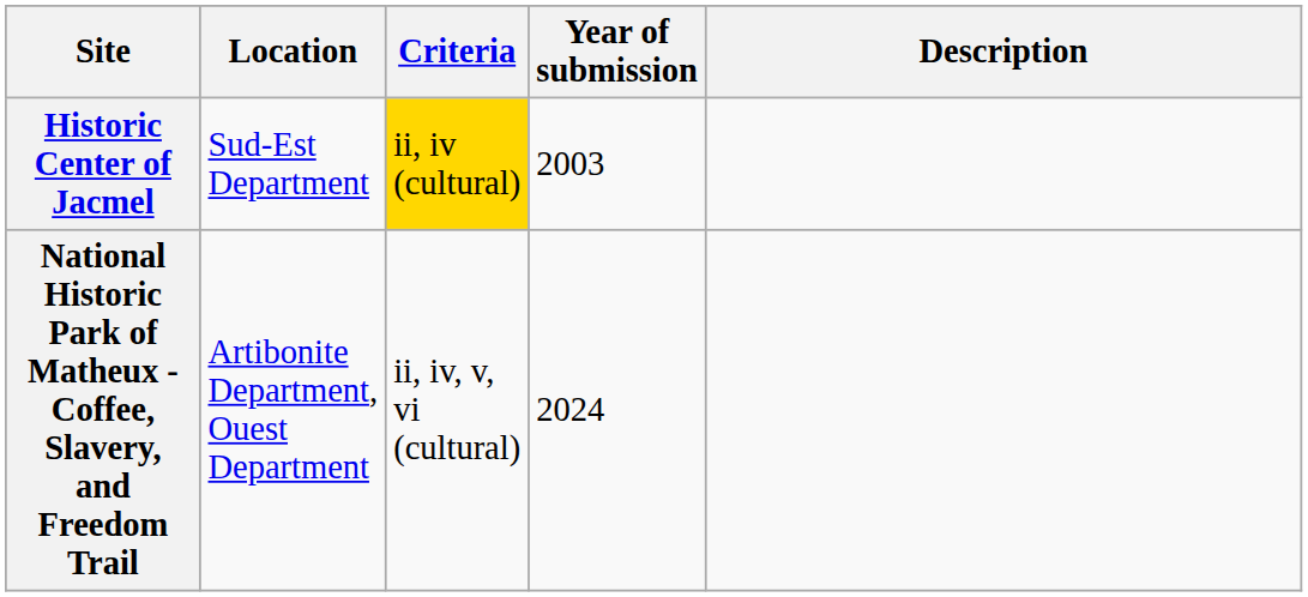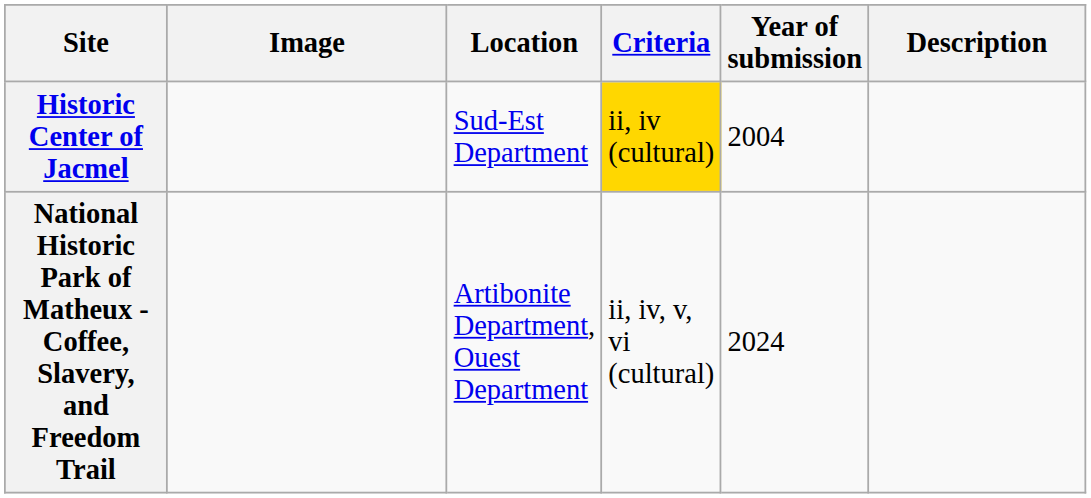+ column: Image
Historic Center of Jacmel | Year of submission: 2003 -> 2004
